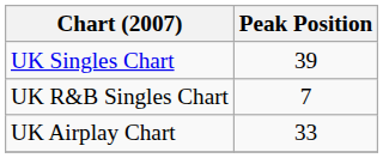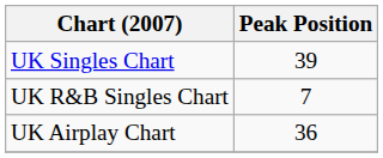UK Airplay Chart | Peak Position: 33 -> 36
